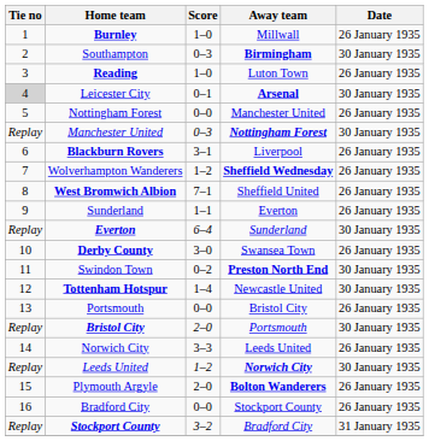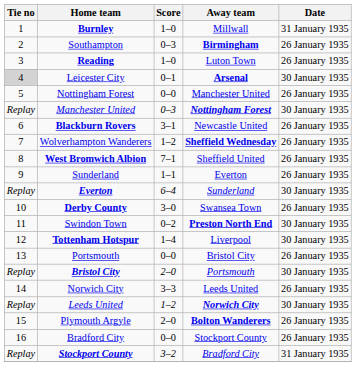Burnley | Date: 26 January 1935 -> 31 January 1935
Southampton | Date: 30 January 1935 -> 26 January 1935
Blackburn Rovers | Away team: Liverpool -> Newcastle United
Tottenham Hotspur | Away team: Newcastle United -> Liverpool
